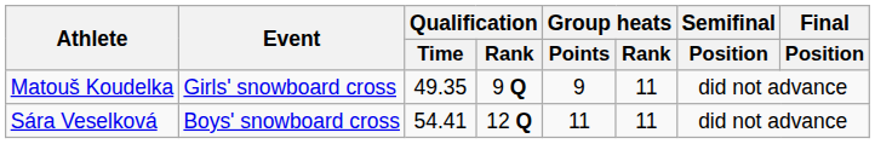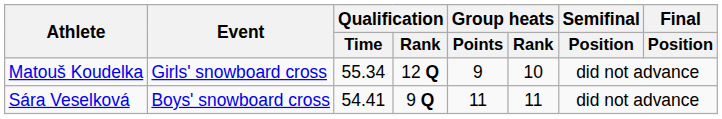Matouš Koudelka | Qualification / Time: 49.35 -> 55.34
Matouš Koudelka | Qualification / Rank: 9 Q -> 12 Q
Matouš Koudelka | Group heats / Rank: 11 -> 10
Sára Veselková | Qualification / Rank: 12 Q -> 9 Q
